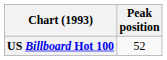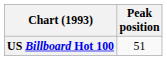US Billboard Hot 100 | Peak position: 52 -> 51
